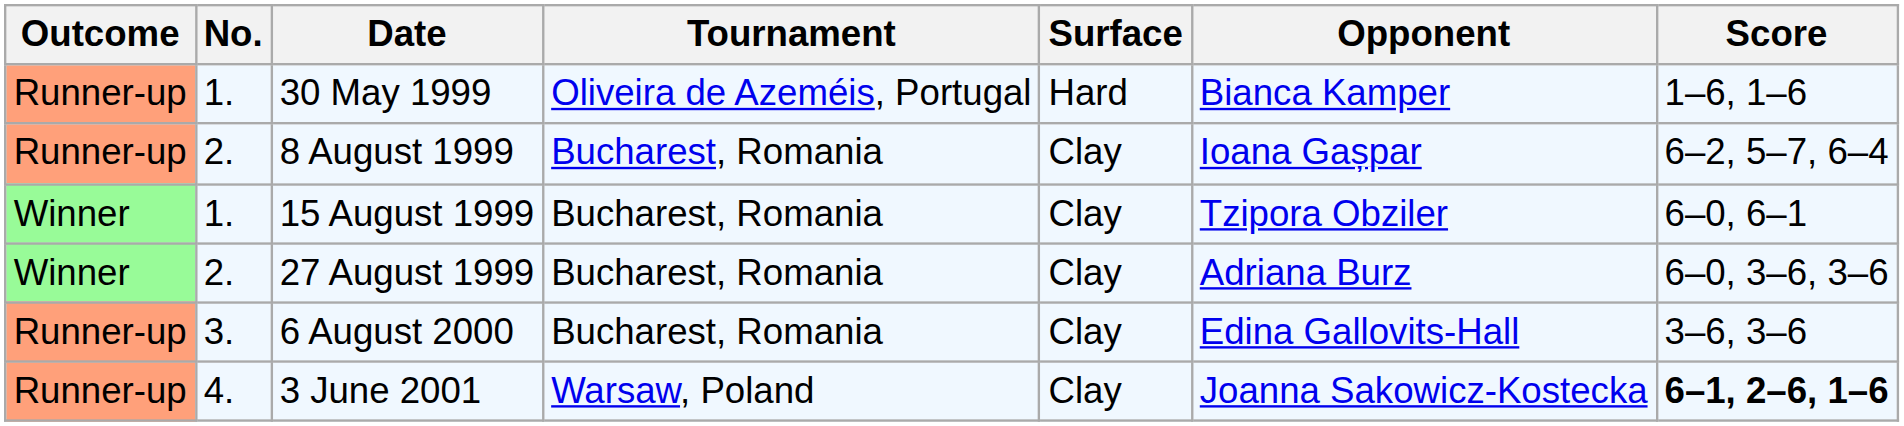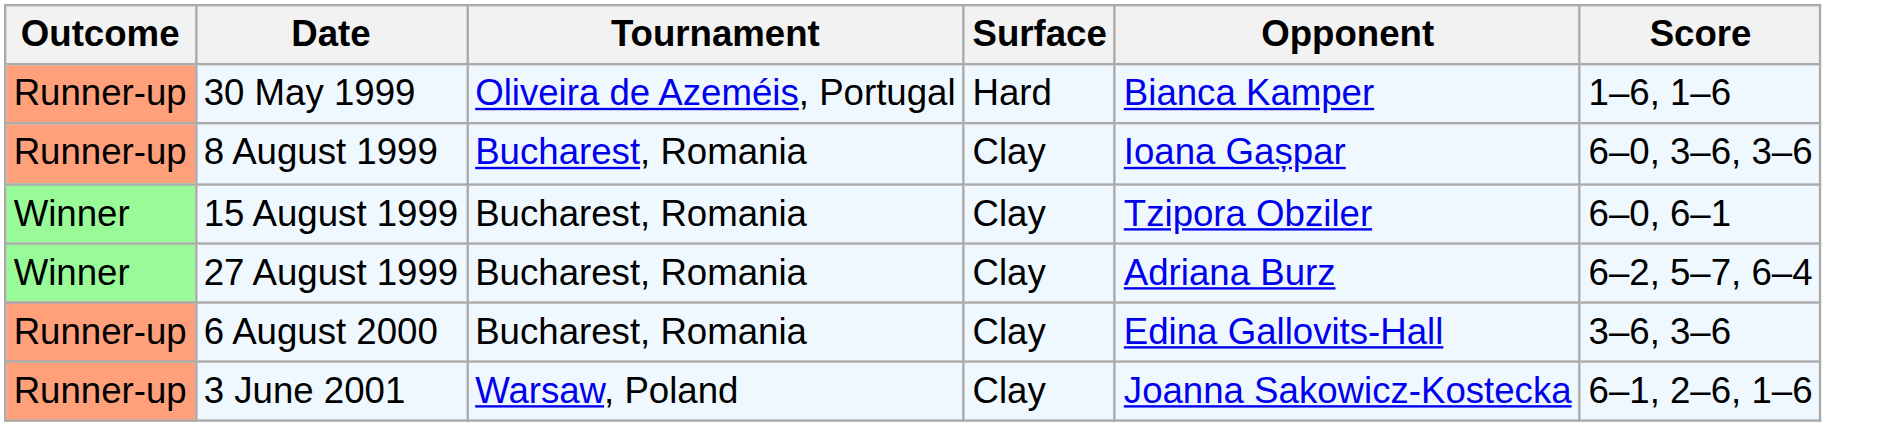- column: No. | 1. | 2. | 1. | 2. | 3. | 4.
8 August 1999 | Score: 6–2, 5–7, 6–4 -> 6–0, 3–6, 3–6
27 August 1999 | Score: 6–0, 3–6, 3–6 -> 6–2, 5–7, 6–4
3 June 2001 | Score: bold -> normal
